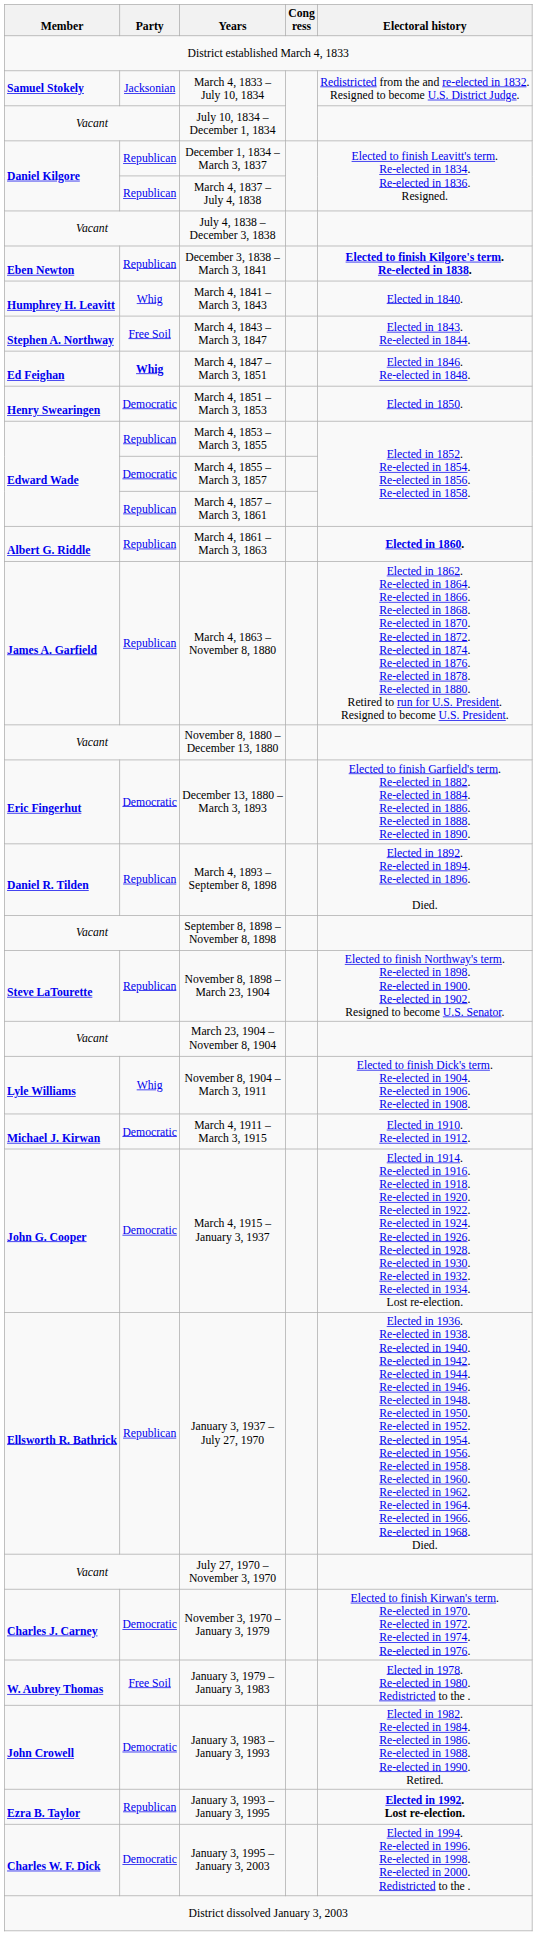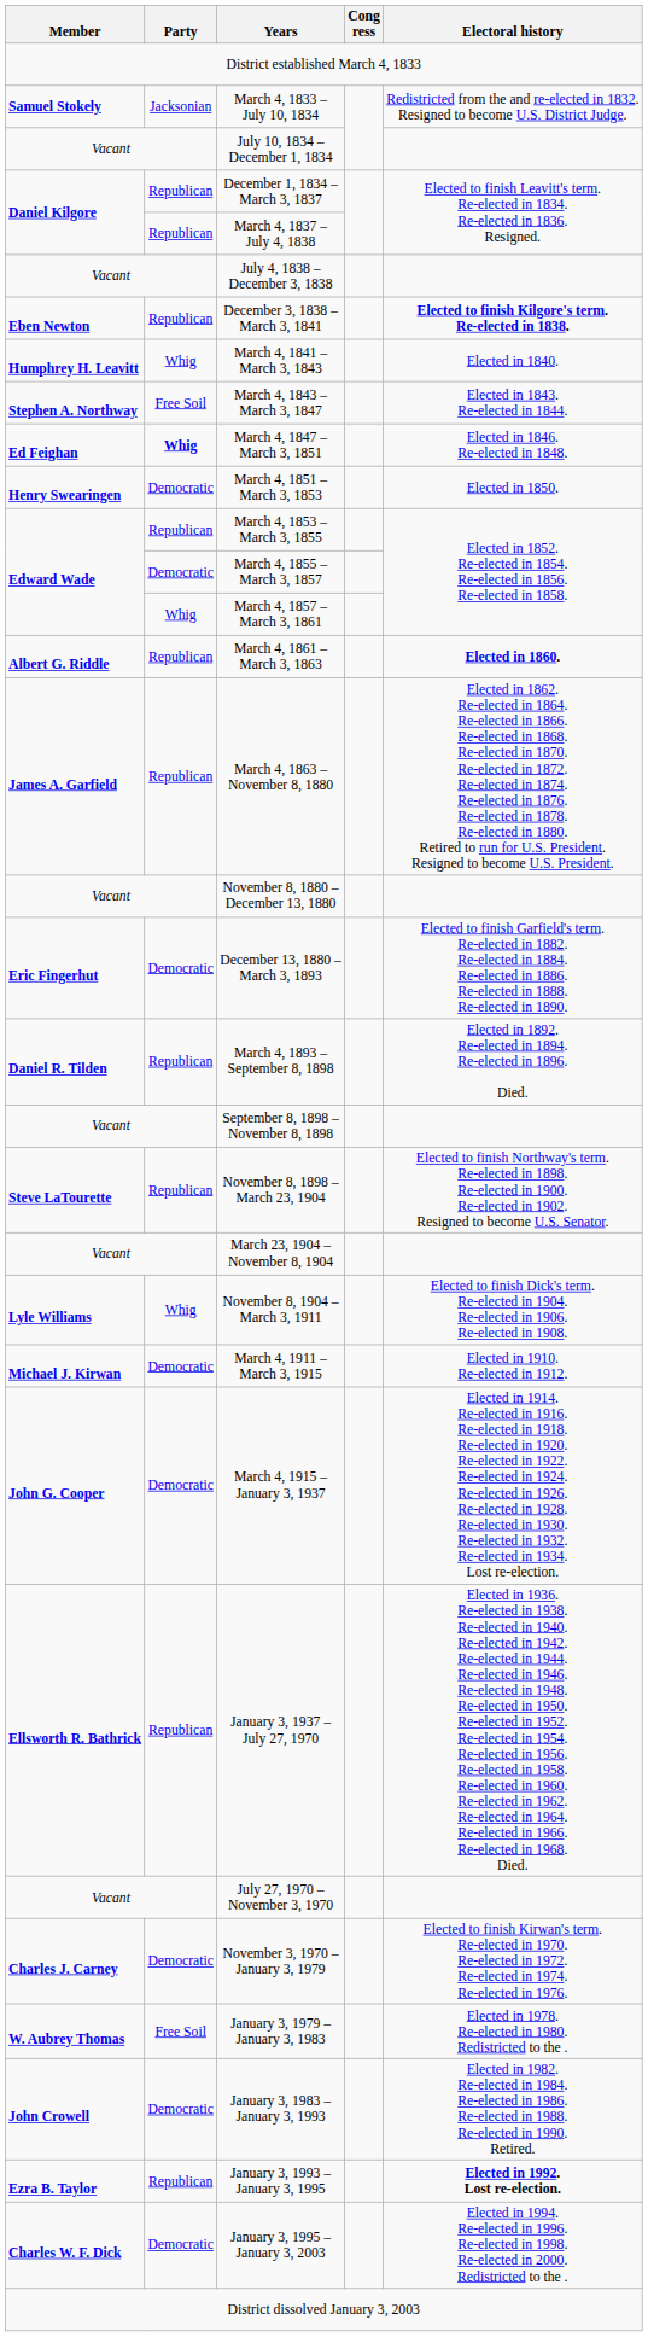March 4, 1857 – March 3, 1861 | Party: Republican -> Whig
